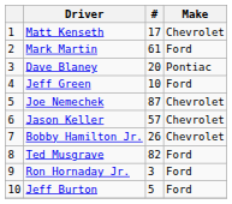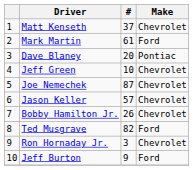Matt Kenseth | #: 17 -> 37
Jeff Green | Make: Ford -> Chevrolet
Ron Hornaday Jr. | Make: Ford -> Chevrolet
Jeff Burton | #: 5 -> 9
